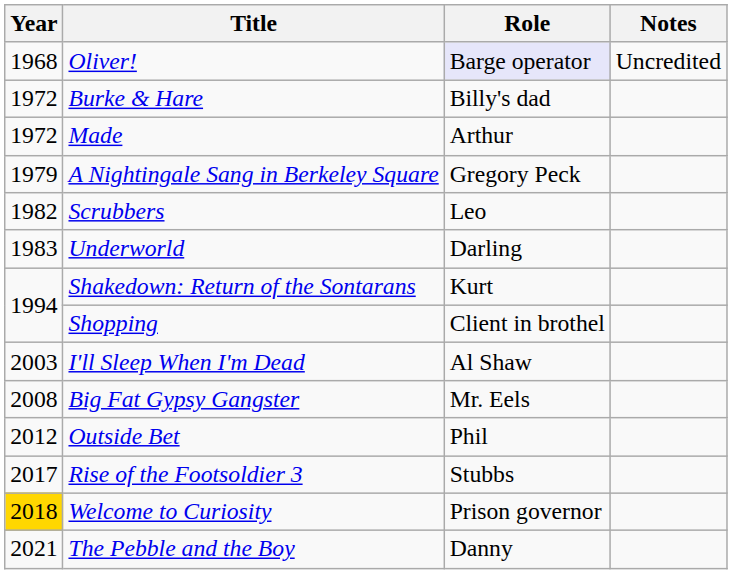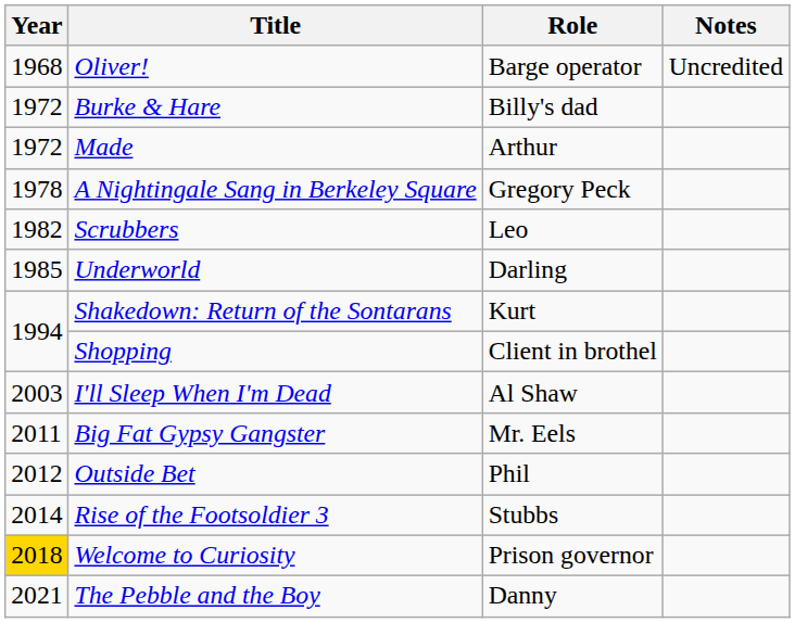Oliver! | Role: lavender background -> no background
A Nightingale Sang in Berkeley Square | Year: 1979 -> 1978
Underworld | Year: 1983 -> 1985
Big Fat Gypsy Gangster | Year: 2008 -> 2011
Rise of the Footsoldier 3 | Year: 2017 -> 2014
